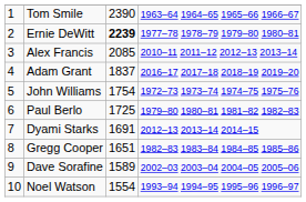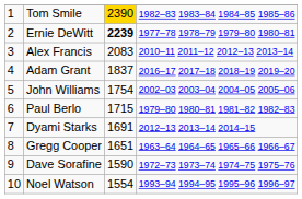Tom Smile | column 3: no background -> gold background
Tom Smile | column 4: 1963–64 1964–65 1965–66 1966–67 -> 1982–83 1983–84 1984–85 1985–86
Alex Francis | column 3: 2085 -> 2083
John Williams | column 4: 1972–73 1973–74 1974–75 1975–76 -> 2002–03 2003–04 2004–05 2005–06
Paul Berlo | column 3: 1725 -> 1715
Gregg Cooper | column 4: 1982–83 1983–84 1984–85 1985–86 -> 1963–64 1964–65 1965–66 1966–67
Dave Sorafine | column 3: 1589 -> 1590
Dave Sorafine | column 4: 2002–03 2003–04 2004–05 2005–06 -> 1972–73 1973–74 1974–75 1975–76
